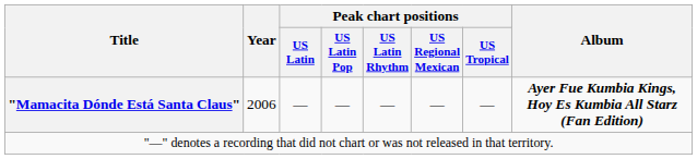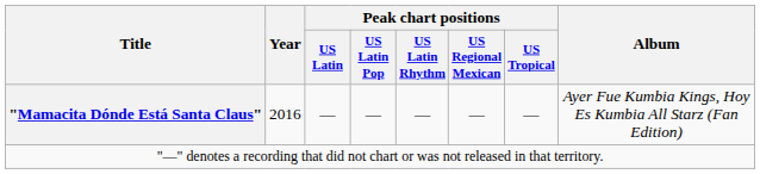"Mamacita Dónde Está Santa Claus" | Year: 2006 -> 2016
"Mamacita Dónde Está Santa Claus" | Album: bold -> normal
